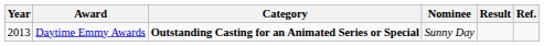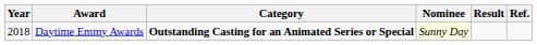Daytime Emmy Awards | Year: 2013 -> 2018
Daytime Emmy Awards | Nominee: no background -> lightyellow background
